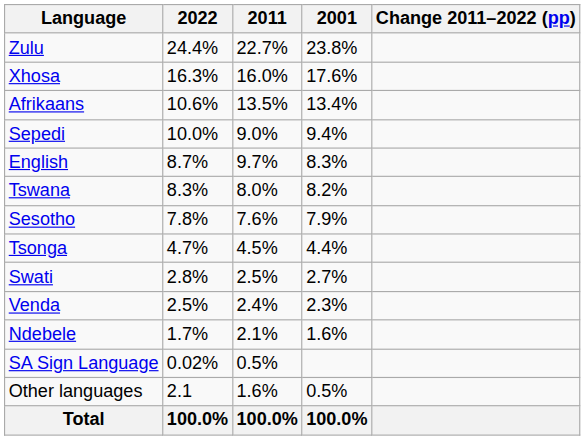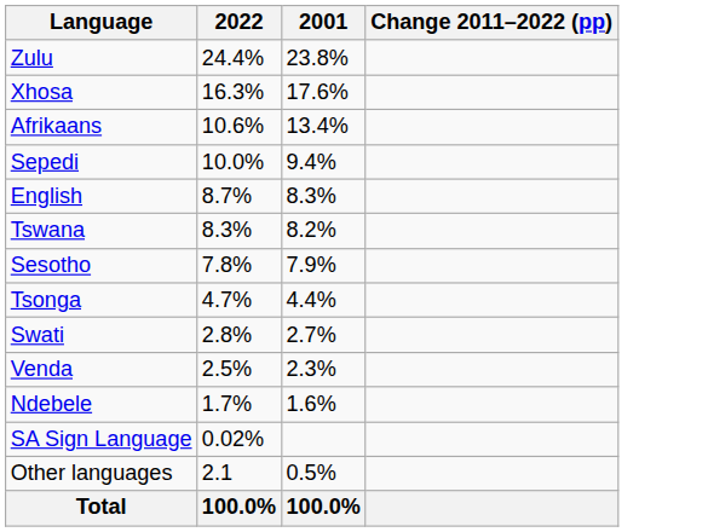- column: 2011 | 22.7% | 16.0% | 13.5% | 9.0% | 9.7% | 8.0% | 7.6% | 4.5% | 2.5% | 2.4% | 2.1% | 0.5% | 1.6% | 100.0%
